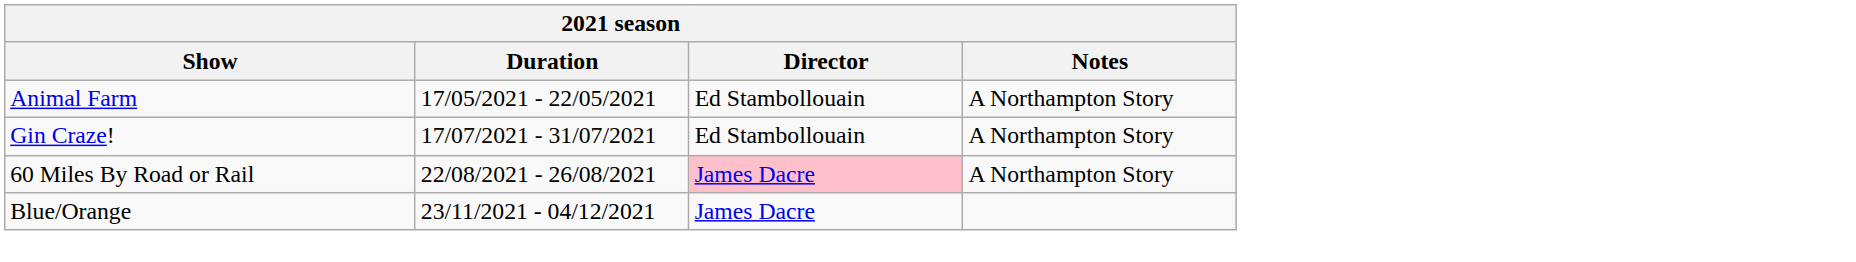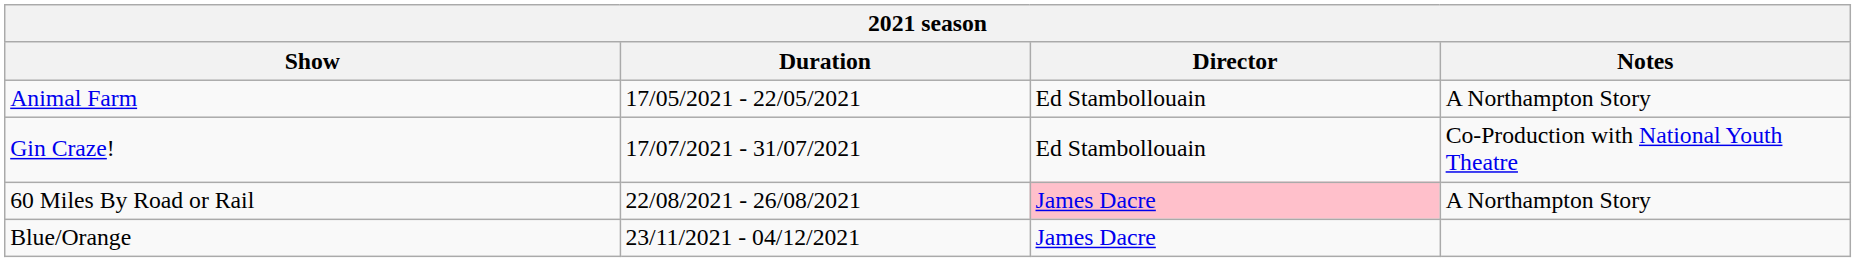Gin Craze! | Notes: A Northampton Story -> Co-Production with National Youth Theatre
